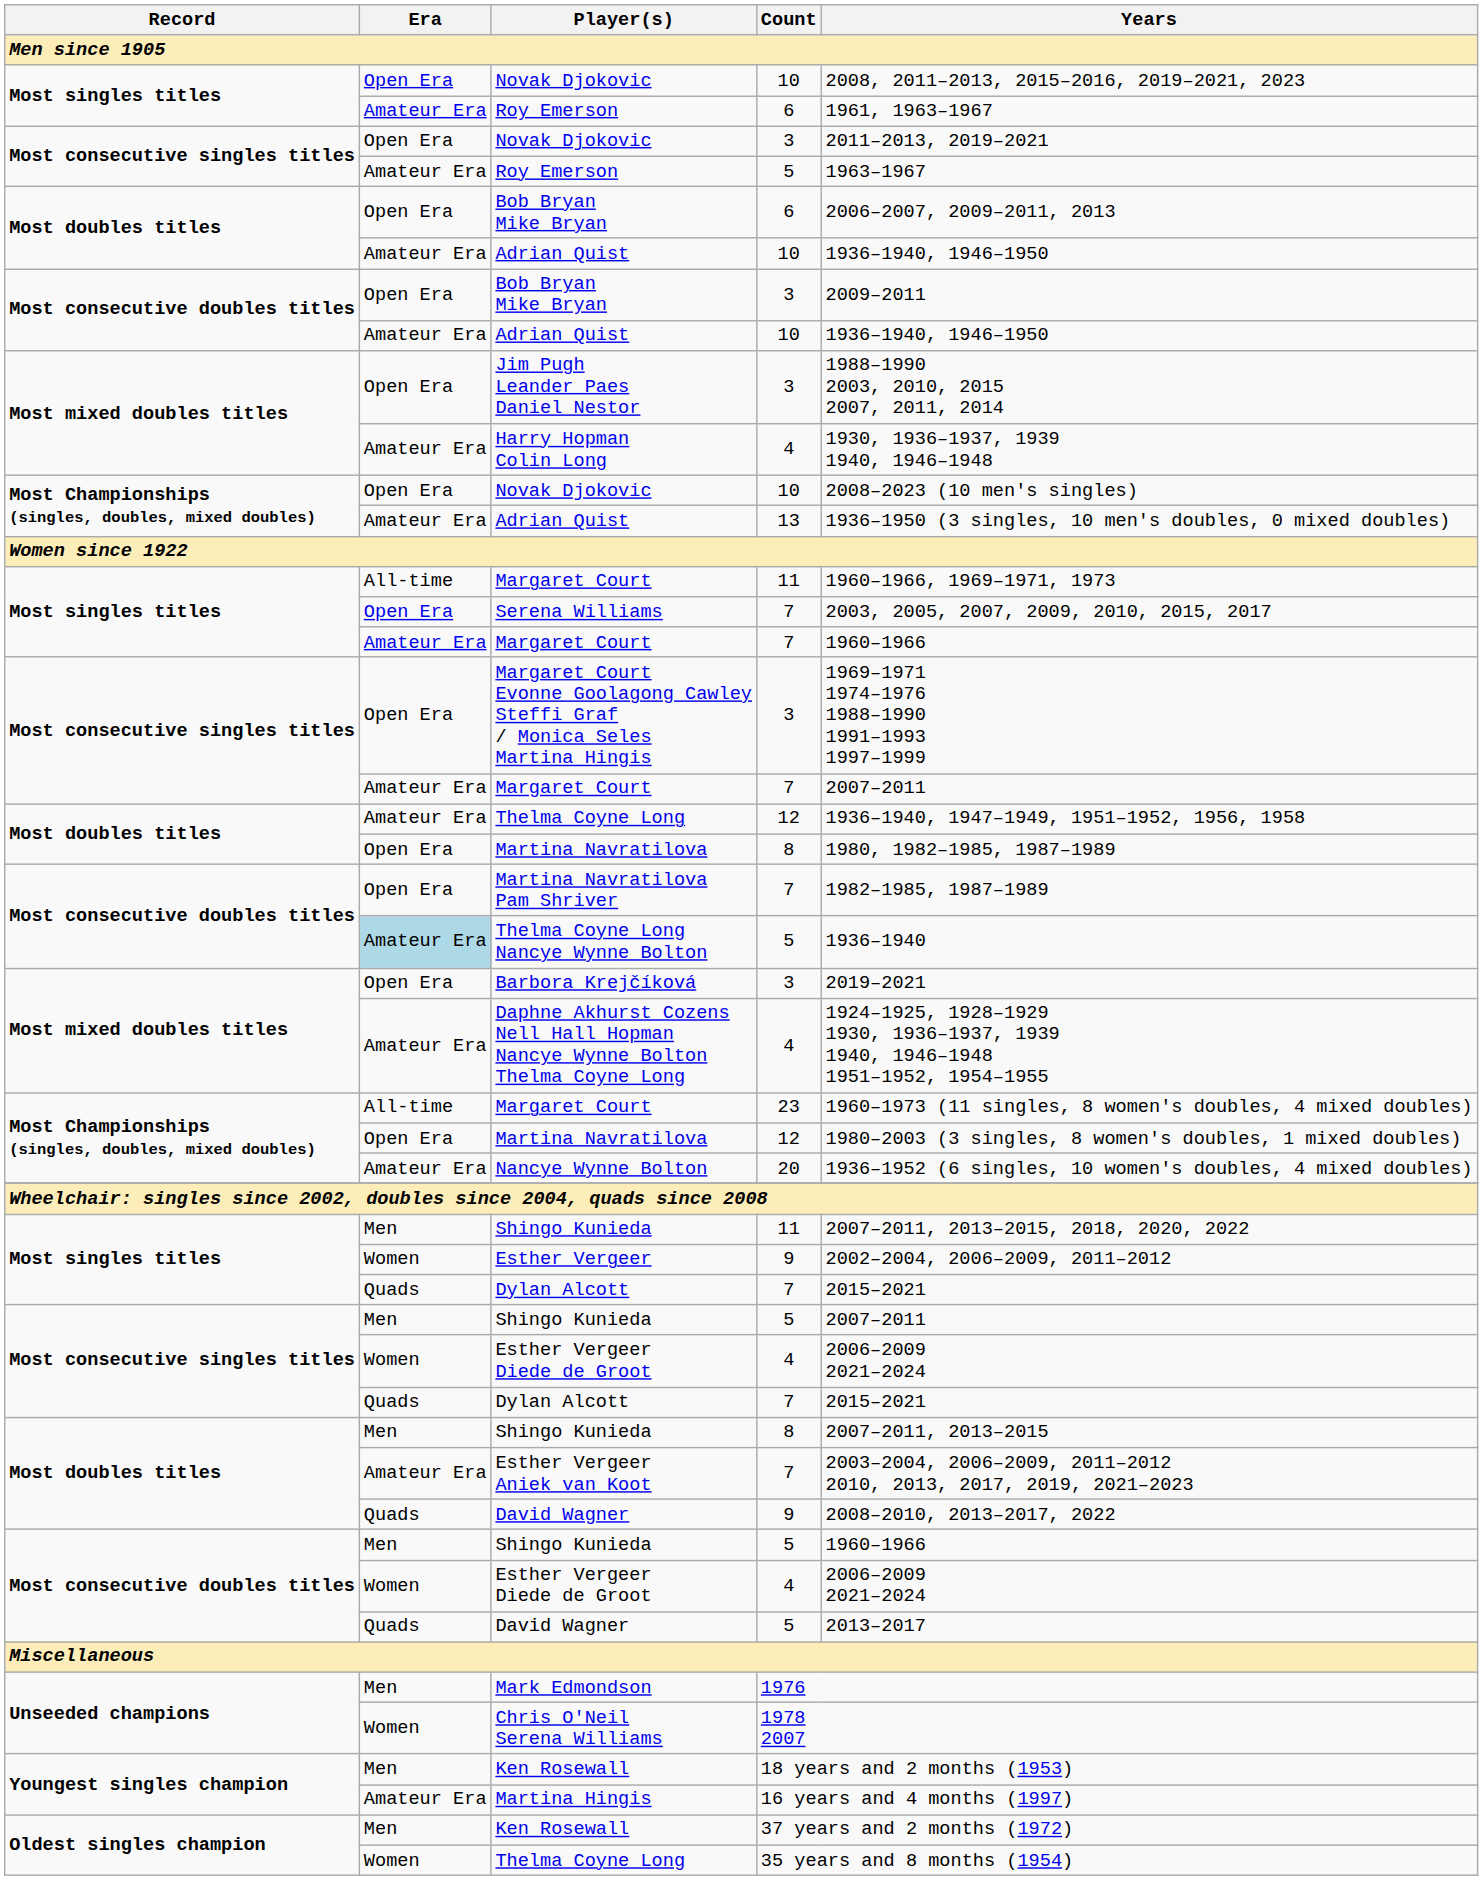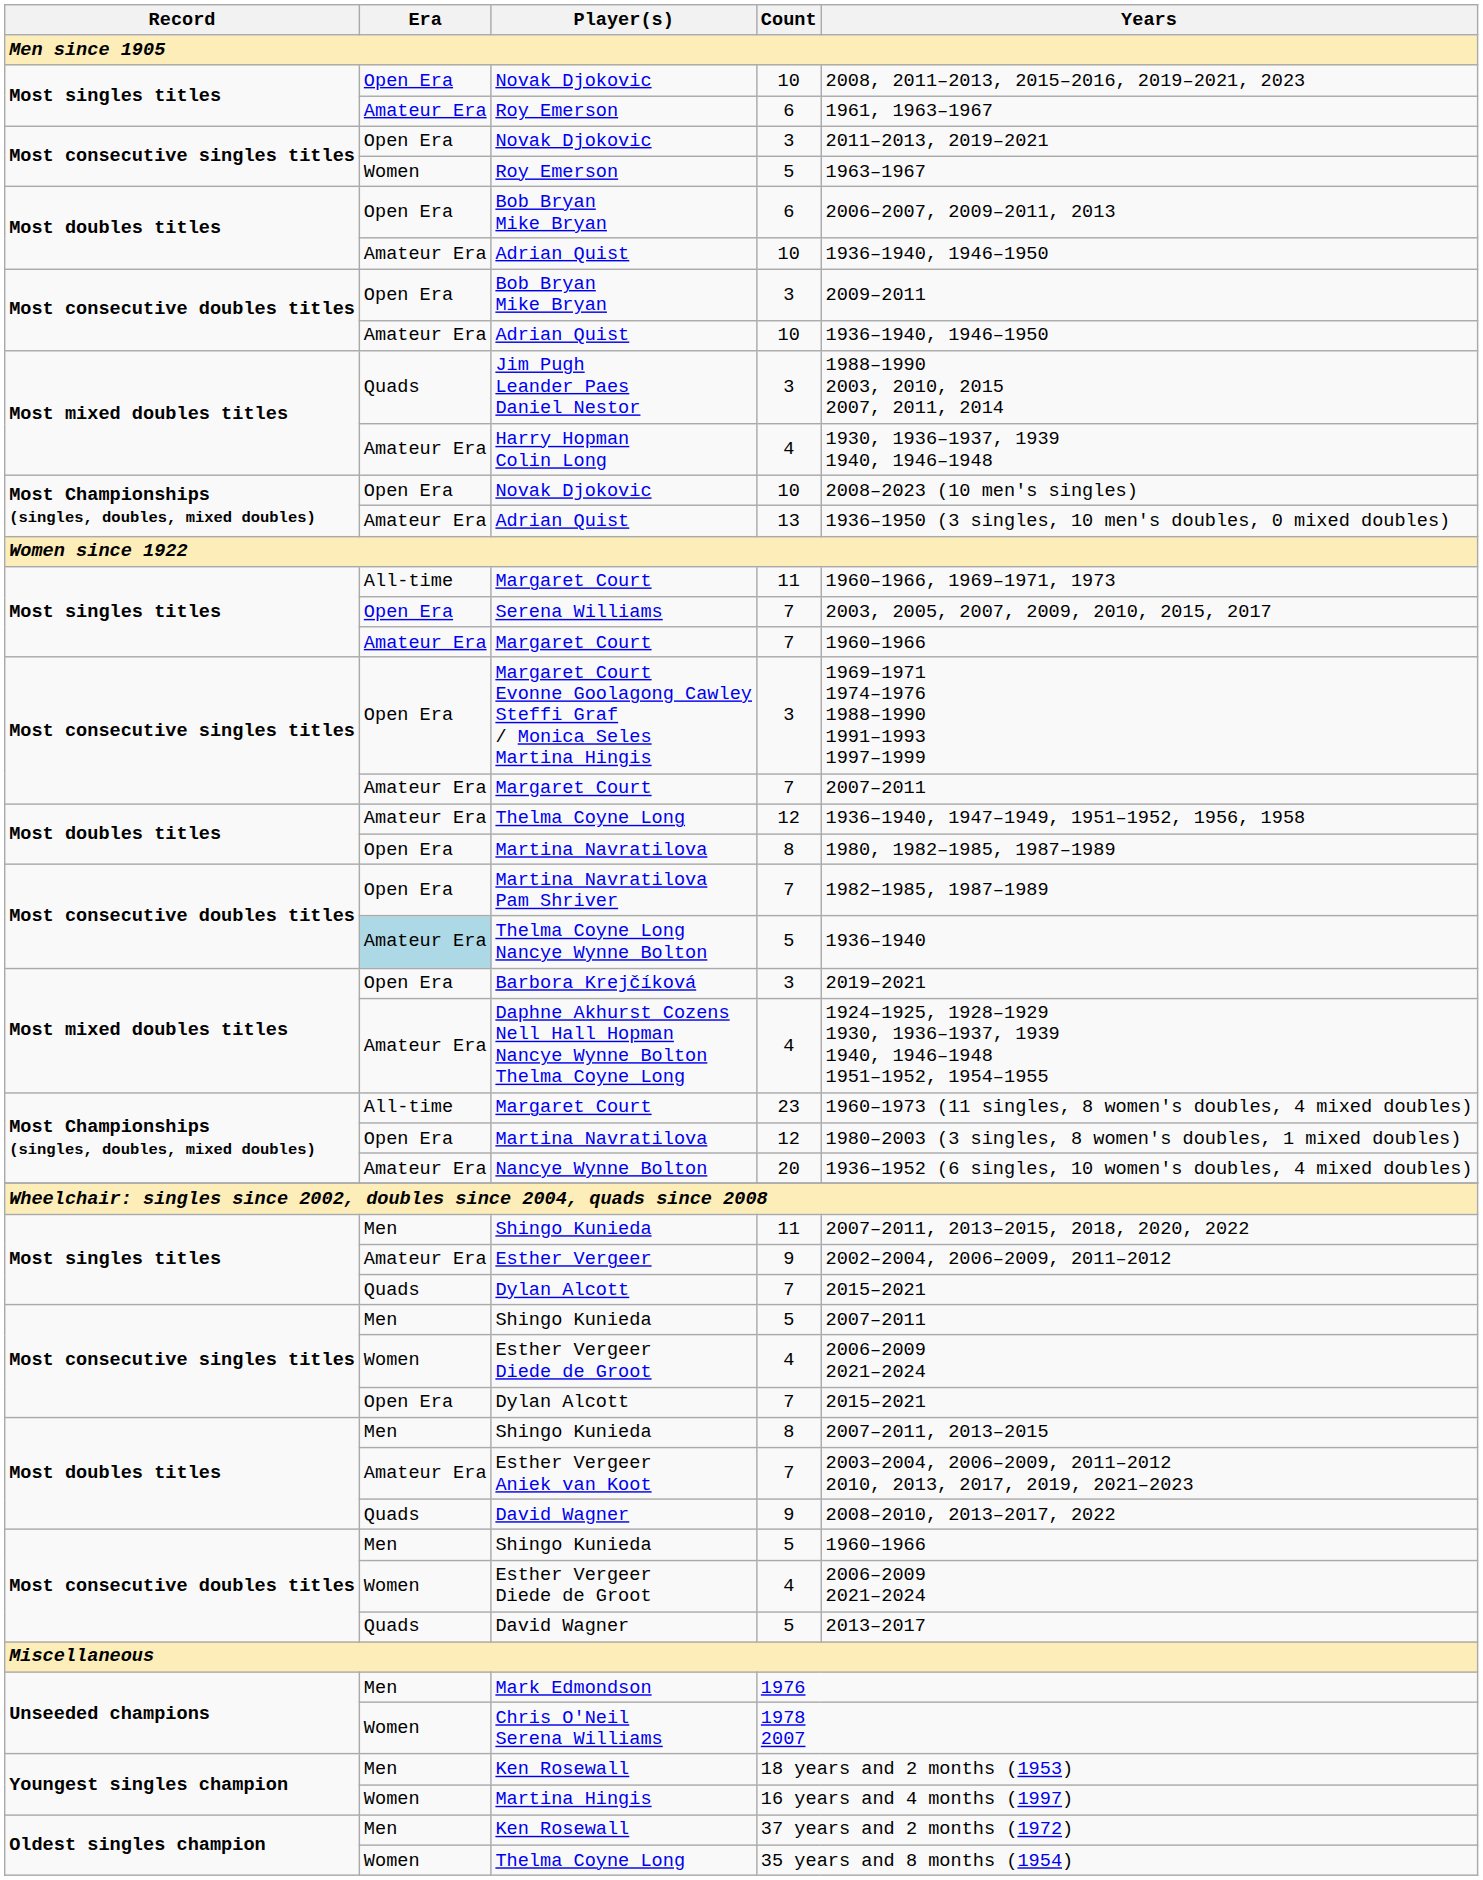Most consecutive singles titles / Roy Emerson | Era: Amateur Era -> Women
Jim Pugh Leander Paes Daniel Nestor | Era: Open Era -> Quads
Esther Vergeer | Era: Women -> Amateur Era
Most consecutive singles titles / Dylan Alcott | Era: Quads -> Open Era
Martina Hingis | Era: Amateur Era -> Women
